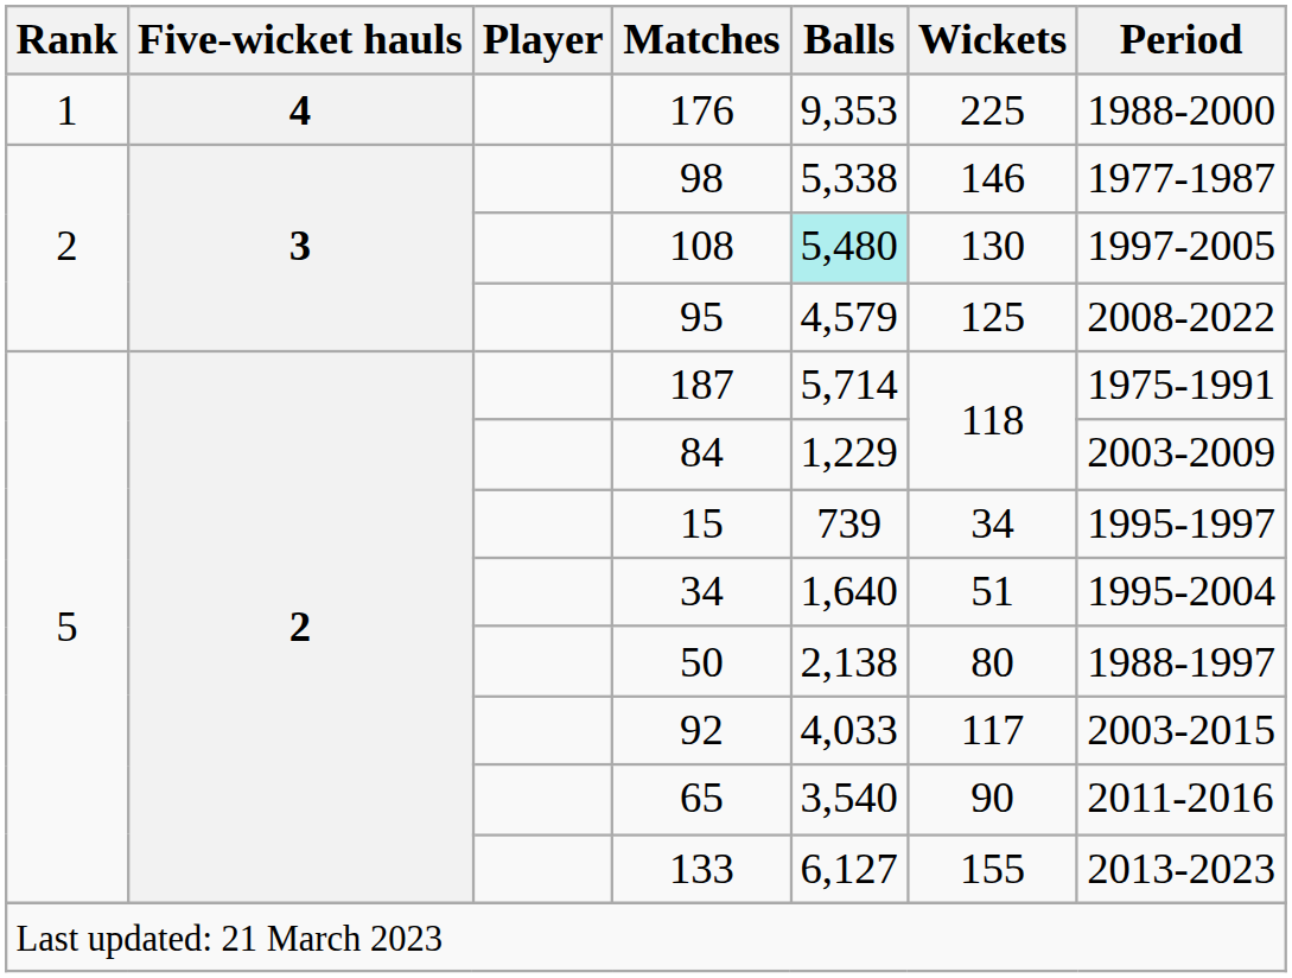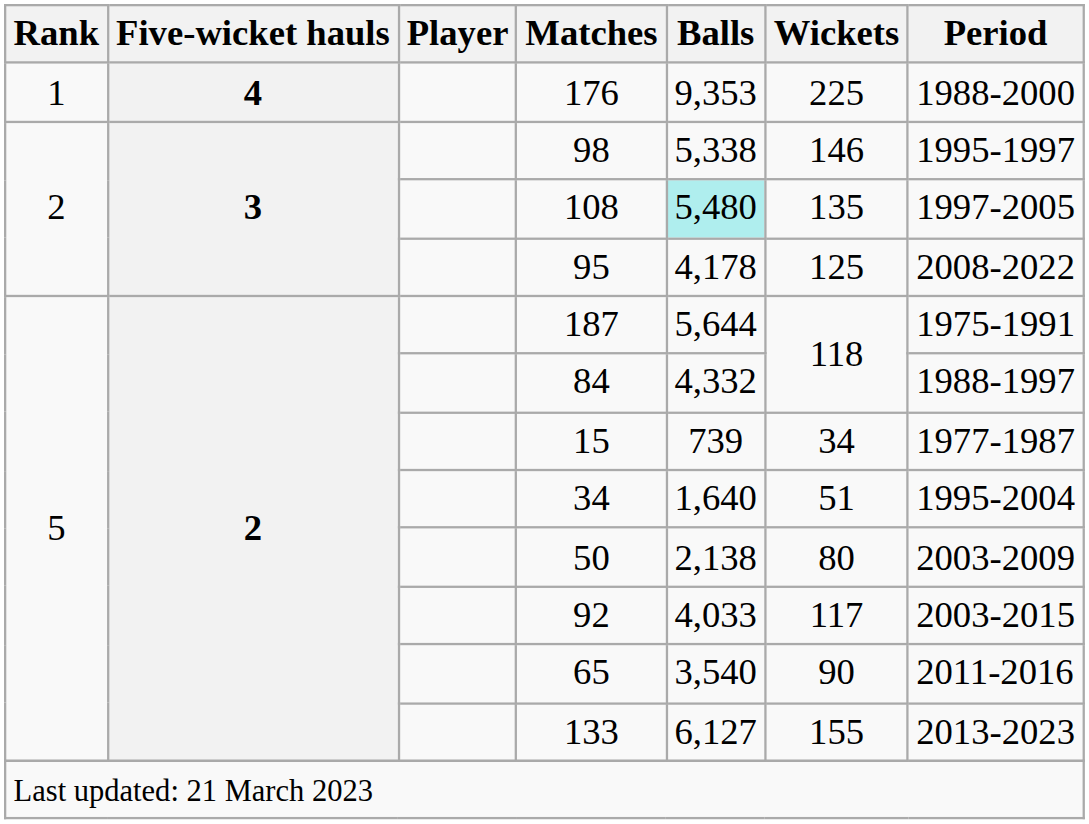98 | Period: 1977-1987 -> 1995-1997
108 | Wickets: 130 -> 135
95 | Balls: 4,579 -> 4,178
187 | Balls: 5,714 -> 5,644
84 | Balls: 1,229 -> 4,332
84 | Period: 2003-2009 -> 1988-1997
15 | Period: 1995-1997 -> 1977-1987
50 | Period: 1988-1997 -> 2003-2009
